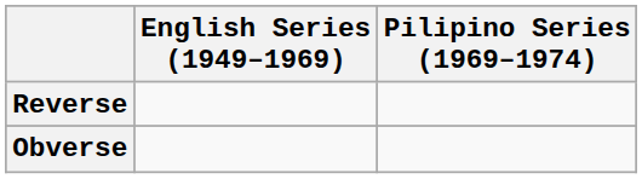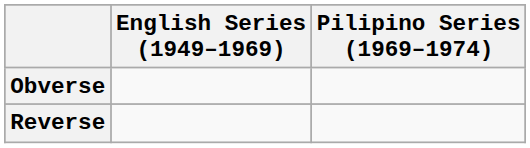rows swapped: Obverse <-> Reverse
